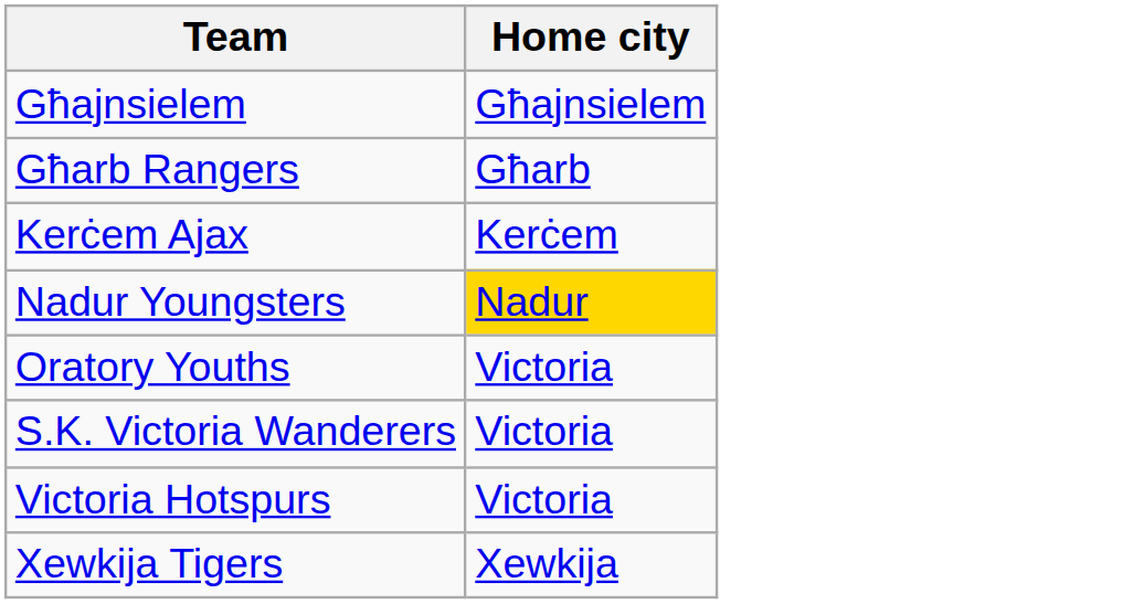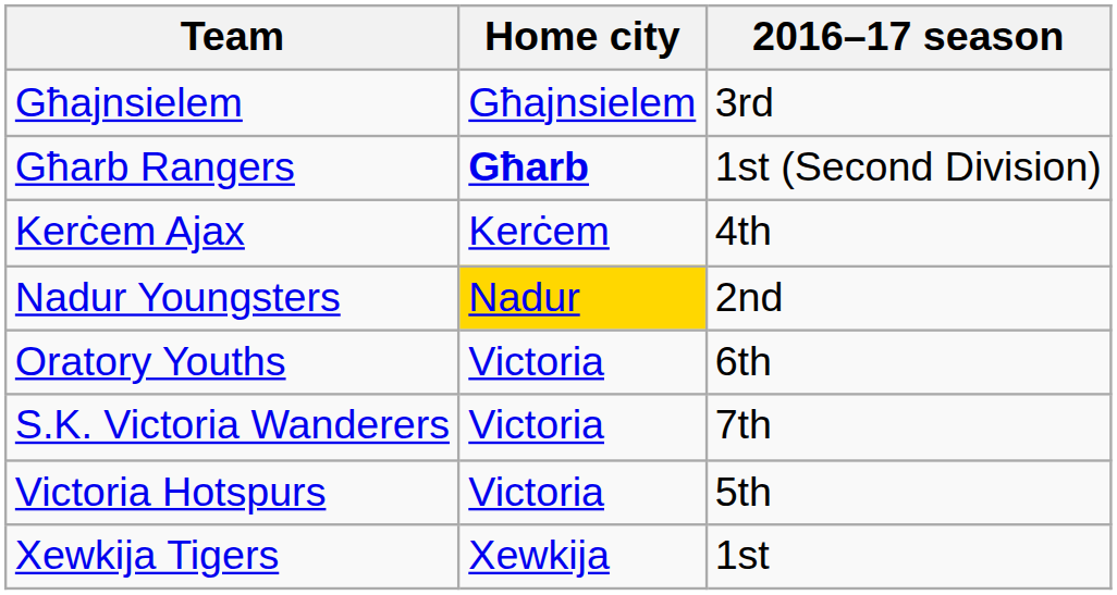+ column: 2016–17 season | 3rd | 1st (Second Division) | 4th | 2nd | 6th | 7th | 5th | 1st
Għarb Rangers | Home city: normal -> bold
